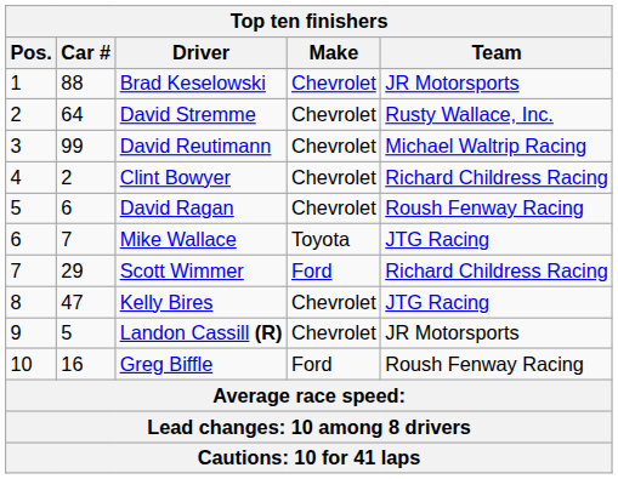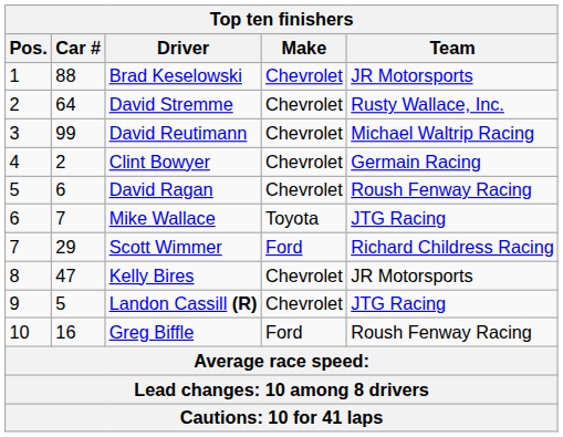Clint Bowyer | Team: Richard Childress Racing -> Germain Racing
Kelly Bires | Team: JTG Racing -> JR Motorsports
Landon Cassill (R) | Team: JR Motorsports -> JTG Racing
